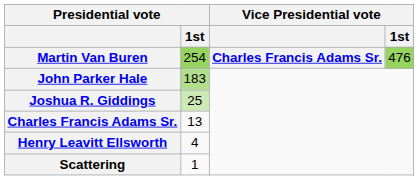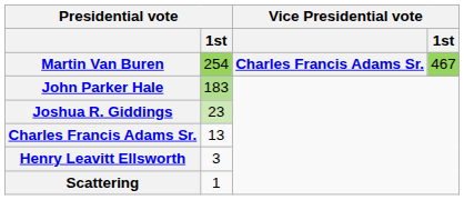Martin Van Buren | Vice Presidential vote / 1st: 476 -> 467
Joshua R. Giddings | Presidential vote / 1st: 25 -> 23
Henry Leavitt Ellsworth | Presidential vote / 1st: 4 -> 3
